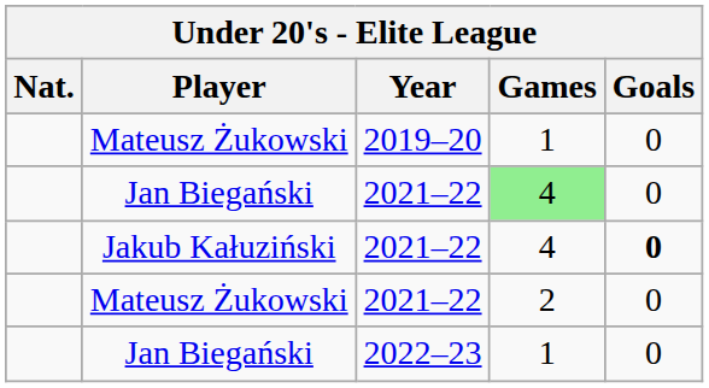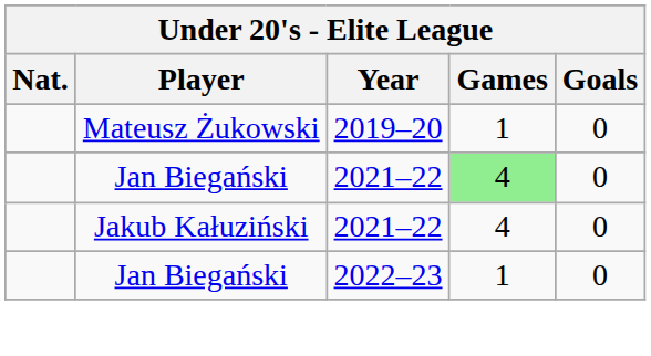Jakub Kałuziński | Goals: bold -> normal
- row: Mateusz Żukowski | 2021–22 | 2 | 0
